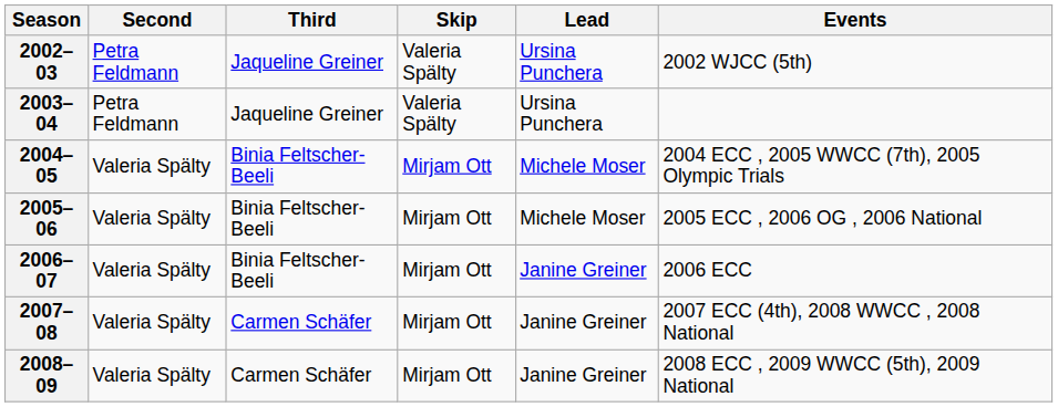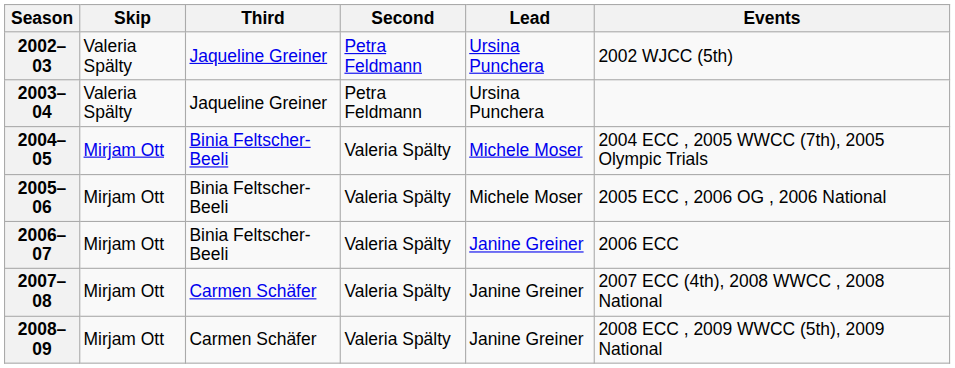columns swapped: Skip <-> Second
